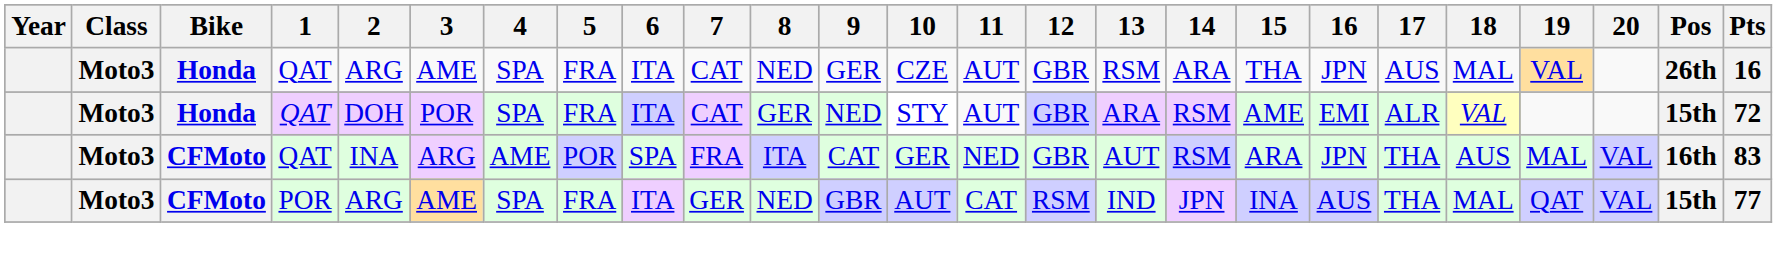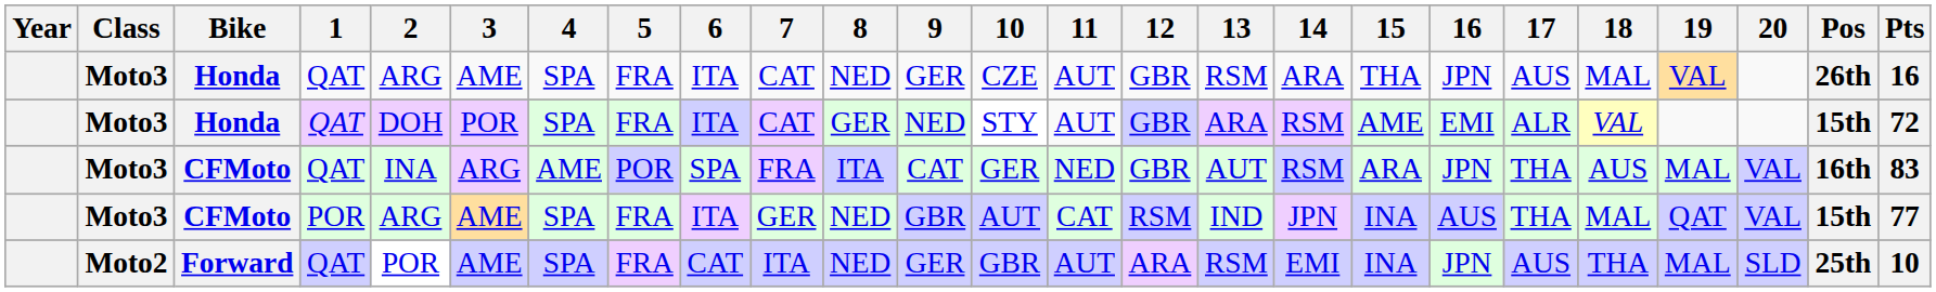+ row: Moto2 | Forward | QAT | POR | AME | SPA | FRA | CAT | ITA | NED | GER | GBR | AUT | ARA | RSM | EMI | INA | JPN | AUS | THA | MAL | SLD | 25th | 10
